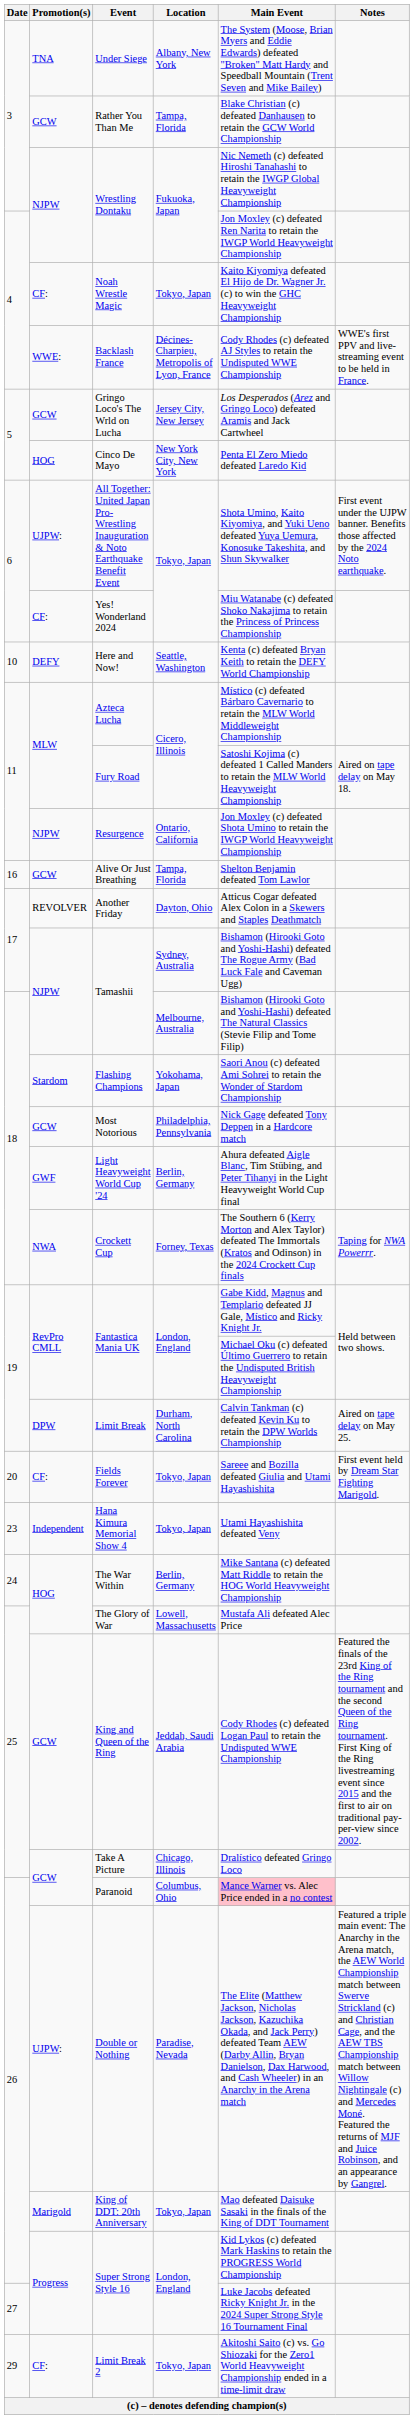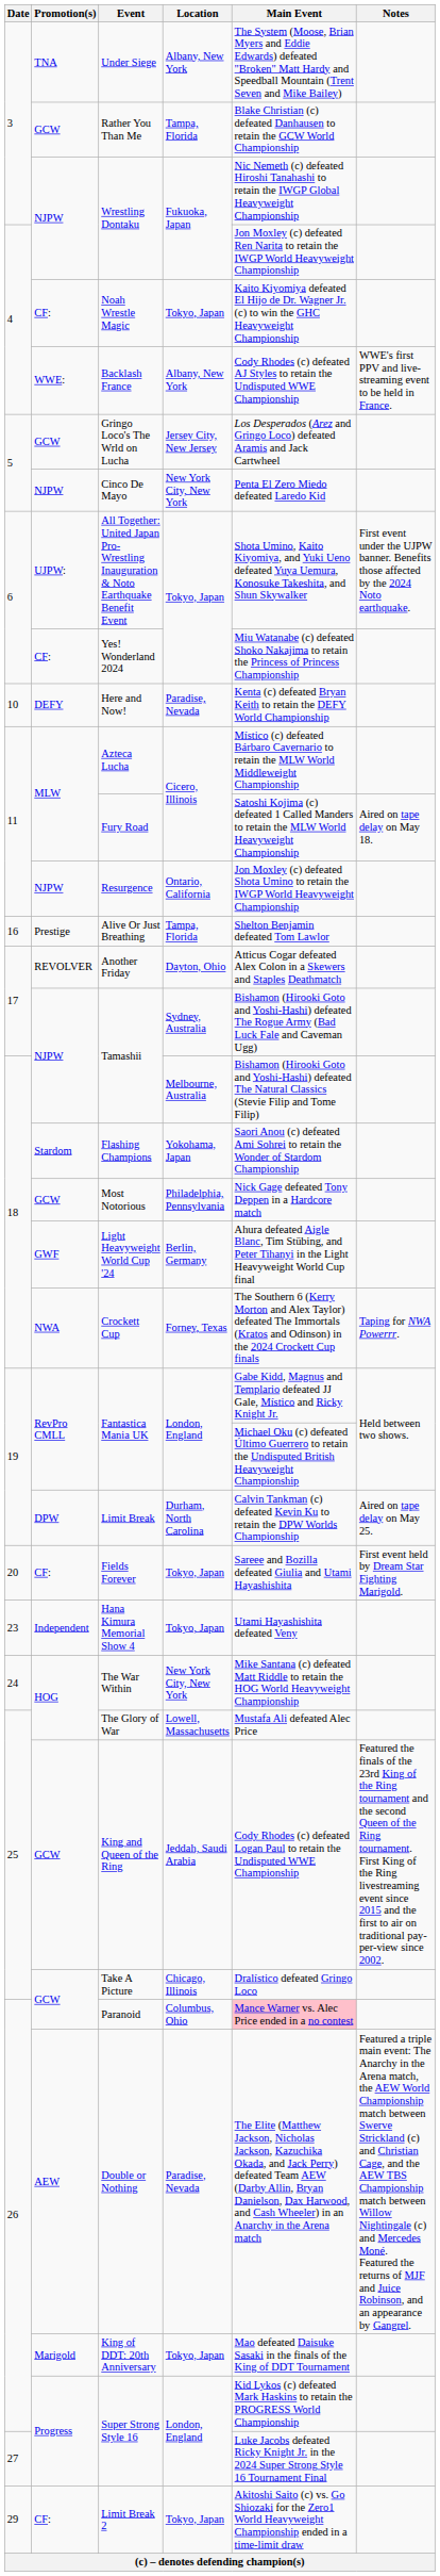Backlash France | Location: Décines-Charpieu, Metropolis of Lyon, France -> Albany, New York
Cinco De Mayo | Promotion(s): HOG -> NJPW
Here and Now! | Location: Seattle, Washington -> Paradise, Nevada
Alive Or Just Breathing | Promotion(s): GCW -> Prestige
The War Within | Location: Berlin, Germany -> New York City, New York
Double or Nothing | Promotion(s): UJPW: -> AEW
